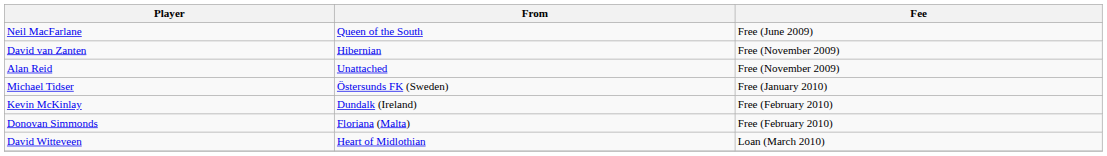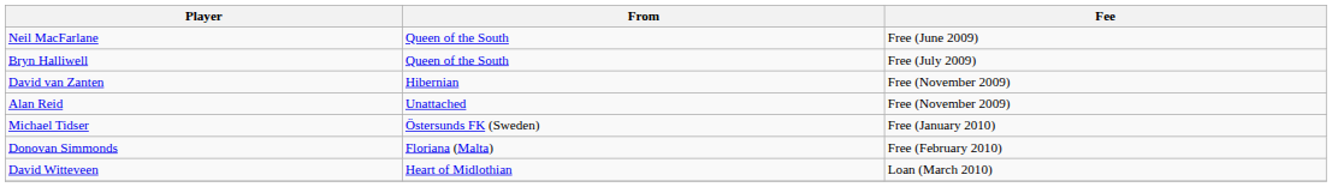+ row: Bryn Halliwell | Queen of the South | Free (July 2009)
- row: Kevin McKinlay | Dundalk (Ireland) | Free (February 2010)
